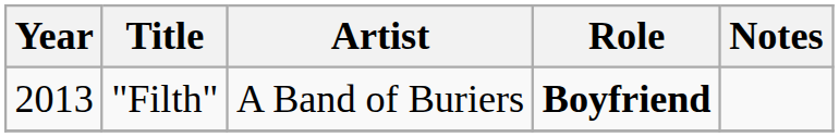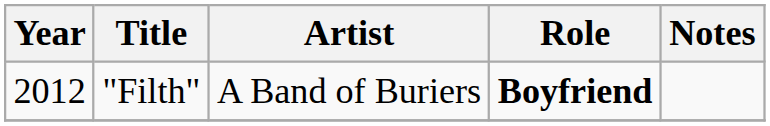"Filth" | Year: 2013 -> 2012
